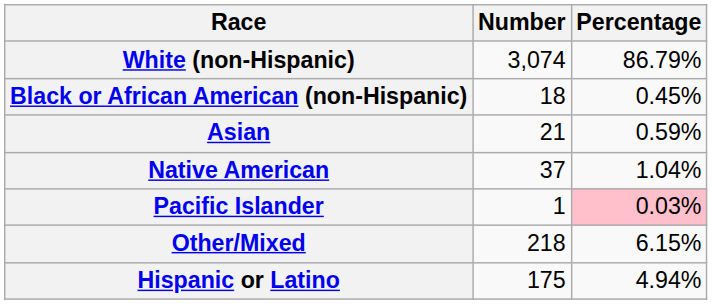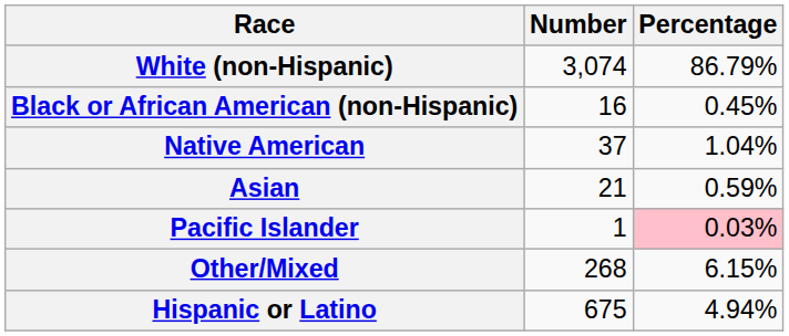Black or African American (non-Hispanic) | Number: 18 -> 16
rows swapped: Native American <-> Asian
Other/Mixed | Number: 218 -> 268
Hispanic or Latino | Number: 175 -> 675
